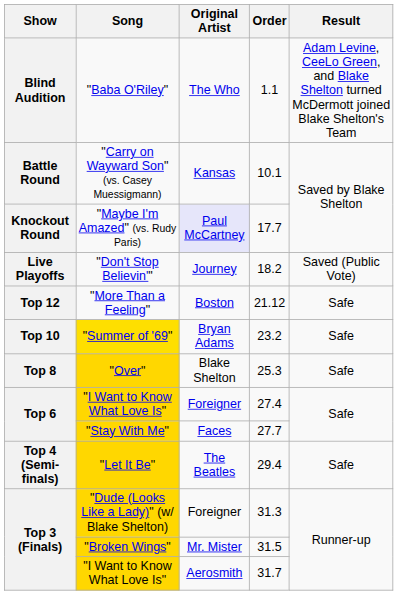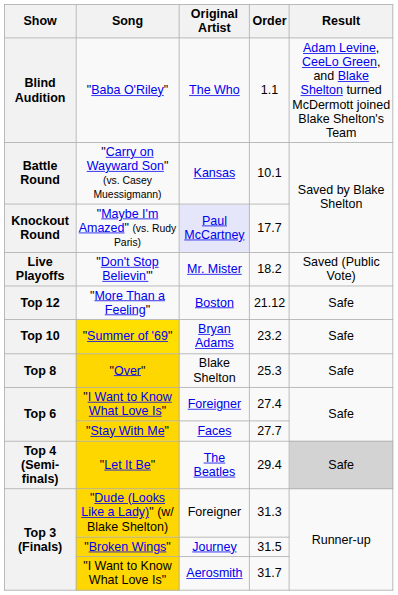"Don't Stop Believin'" | Original Artist: Journey -> Mr. Mister
"Let It Be" | Result: no background -> lightgrey background
"Broken Wings" | Original Artist: Mr. Mister -> Journey
